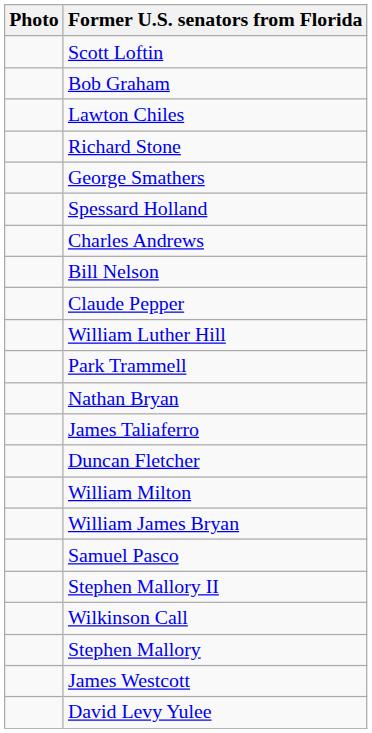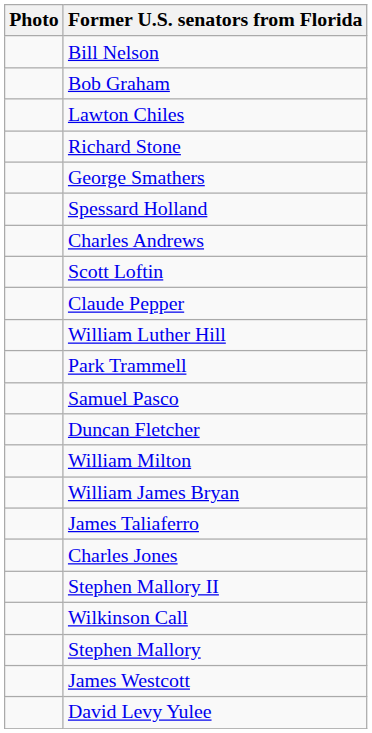rows swapped: Bill Nelson <-> Scott Loftin
- row: Nathan Bryan
rows swapped: James Taliaferro <-> Samuel Pasco
+ row: Charles Jones
